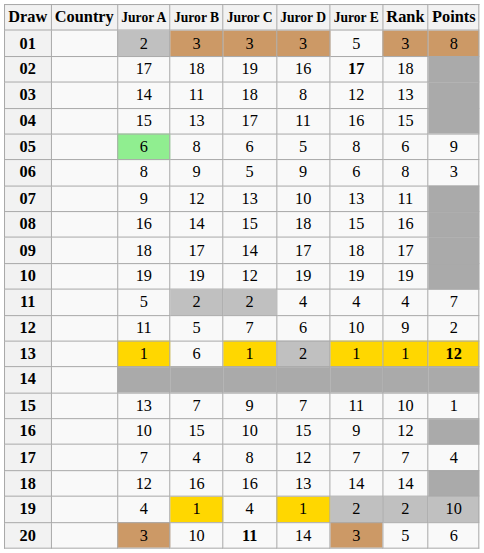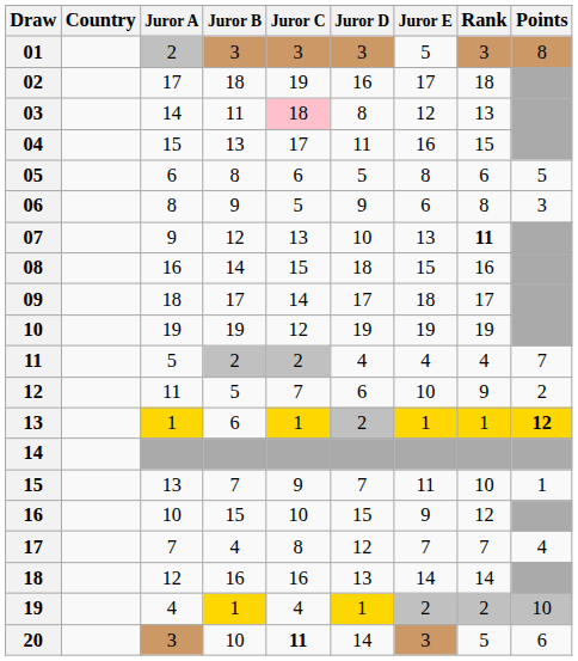02 | Juror E: bold -> normal
03 | Juror C: no background -> pink background
05 | Juror A: lightgreen background -> no background
05 | Points: 9 -> 5
07 | Rank: normal -> bold
